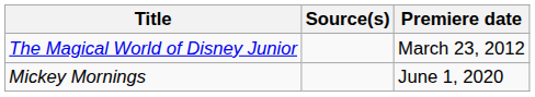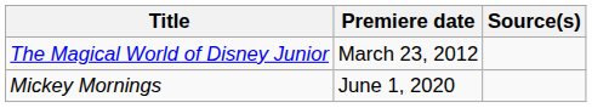columns swapped: Premiere date <-> Source(s)
